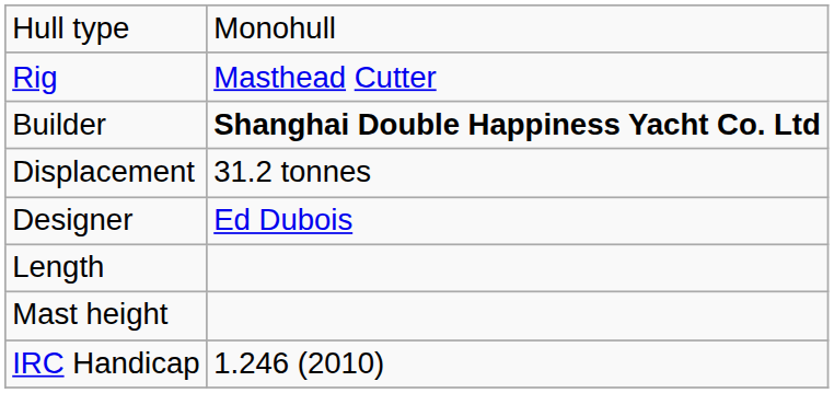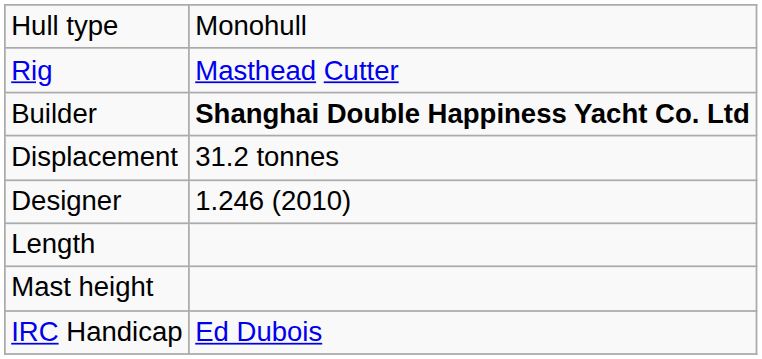Designer | column 2: Ed Dubois -> 1.246 (2010)
IRC Handicap | column 2: 1.246 (2010) -> Ed Dubois
